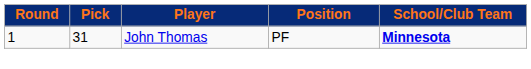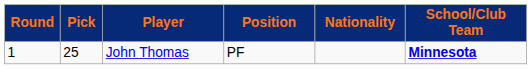+ column: Nationality
John Thomas | Pick: 31 -> 25
